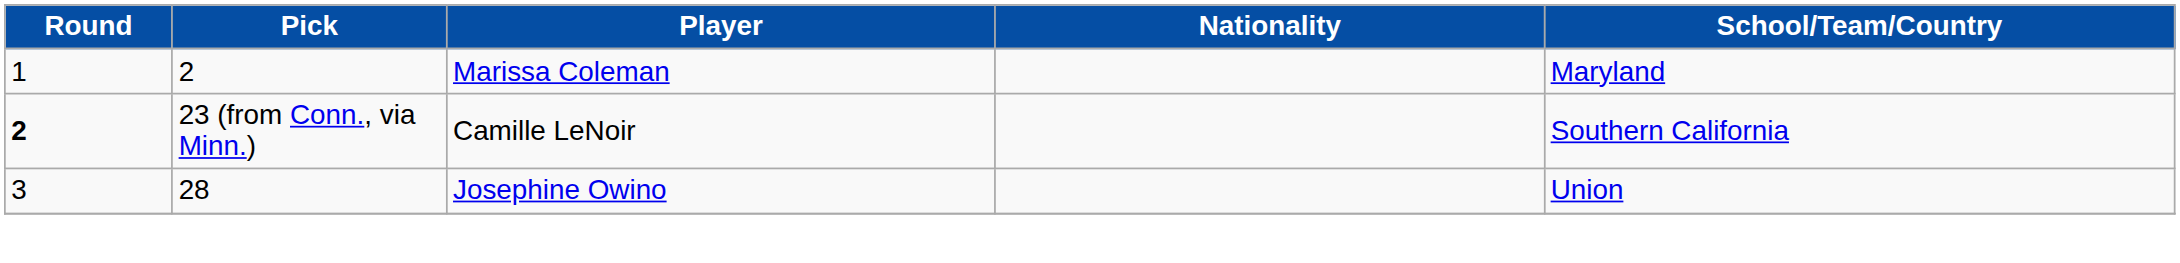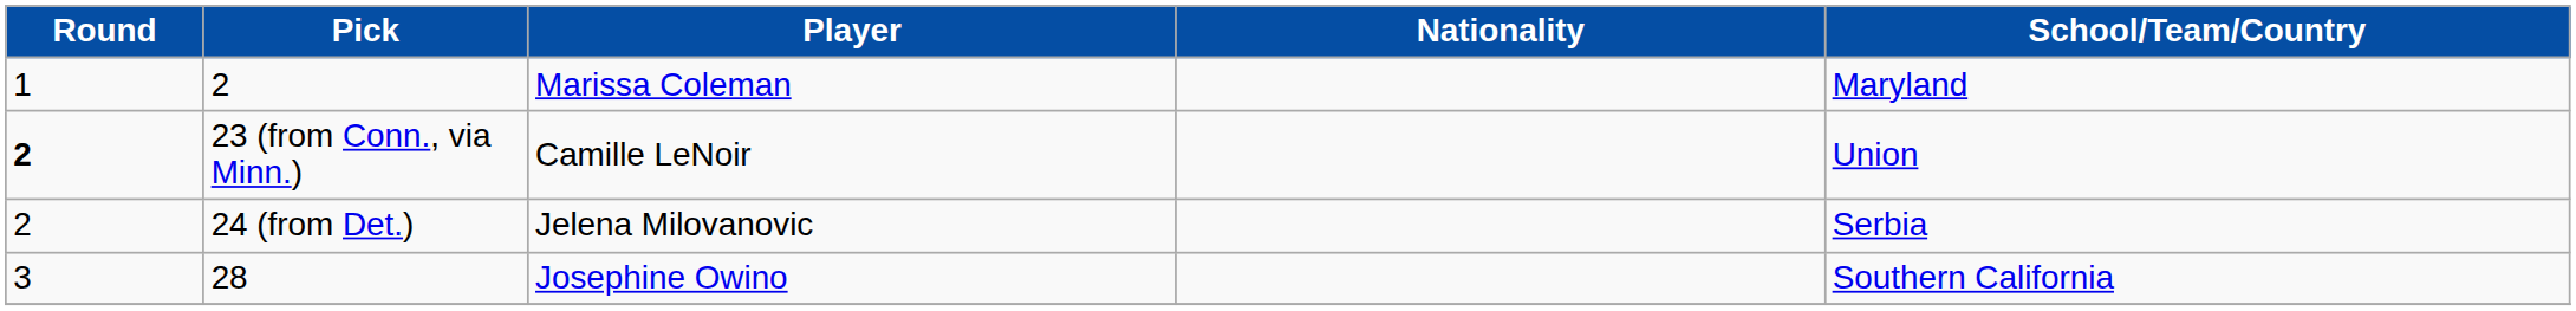23 (from Conn., via Minn.) | School/Team/Country: Southern California -> Union
+ row: 2 | 24 (from Det.) | Jelena Milovanovic | Serbia
28 | School/Team/Country: Union -> Southern California
